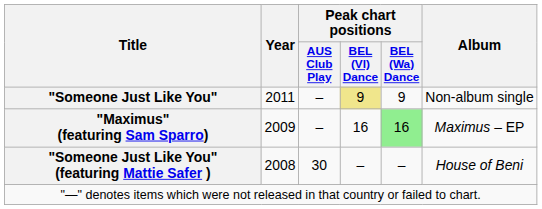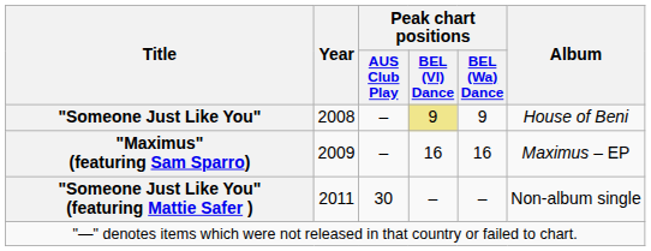"Someone Just Like You" | Year: 2011 -> 2008
"Someone Just Like You" | Album: Non-album single -> House of Beni
"Maximus" (featuring Sam Sparro) | Peak chart positions / BEL (Wa) Dance: lightgreen background -> no background
"Someone Just Like You" (featuring Mattie Safer ) | Year: 2008 -> 2011
"Someone Just Like You" (featuring Mattie Safer ) | Album: House of Beni -> Non-album single
